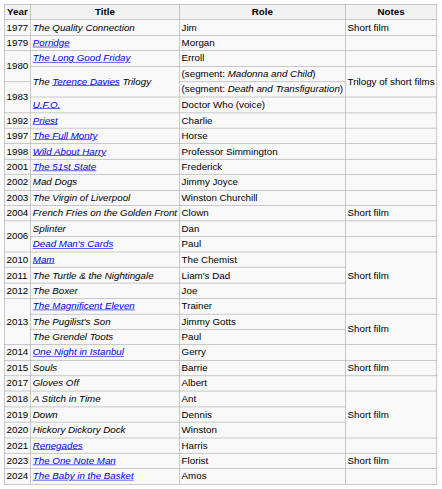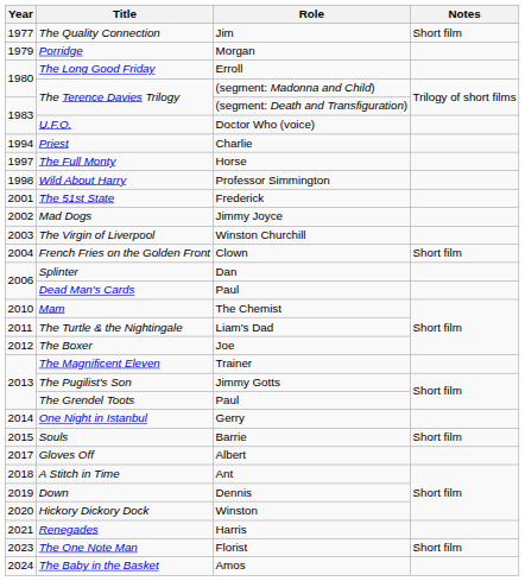Priest | Year: 1992 -> 1994
